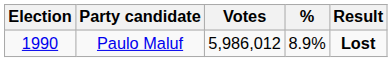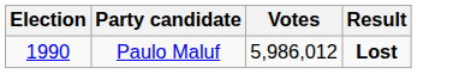- column: % | 8.9%
